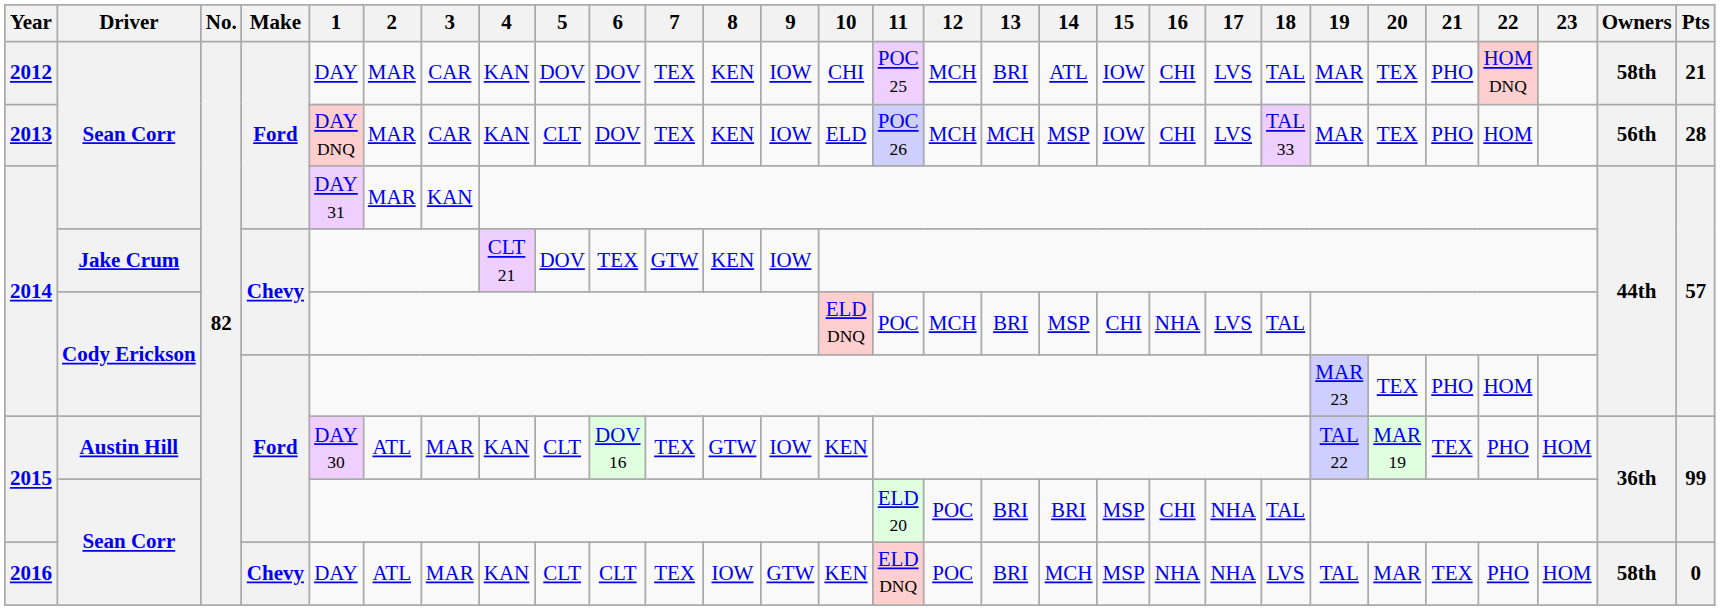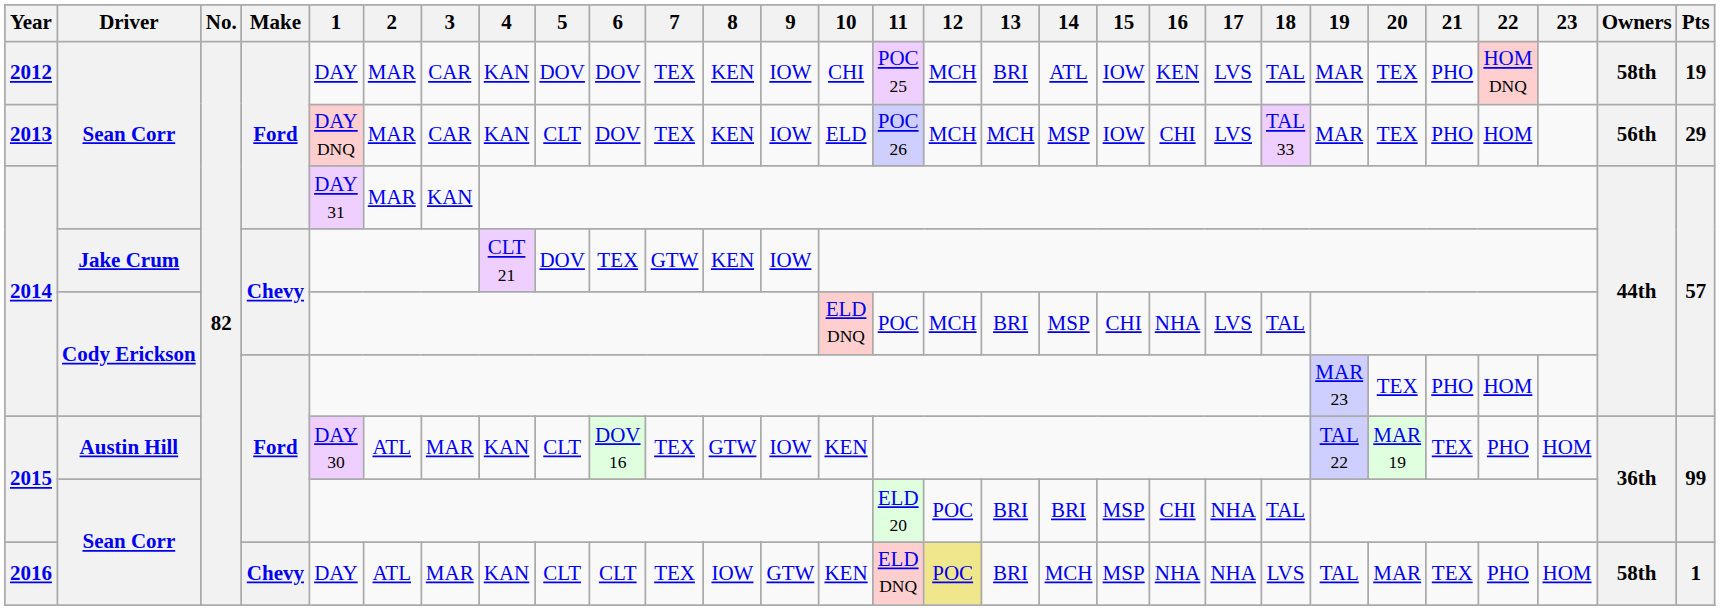2012 | 16: CHI -> KEN
2012 | Pts: 21 -> 19
2013 | Pts: 28 -> 29
2016 | 12: no background -> khaki background
2016 | Pts: 0 -> 1
